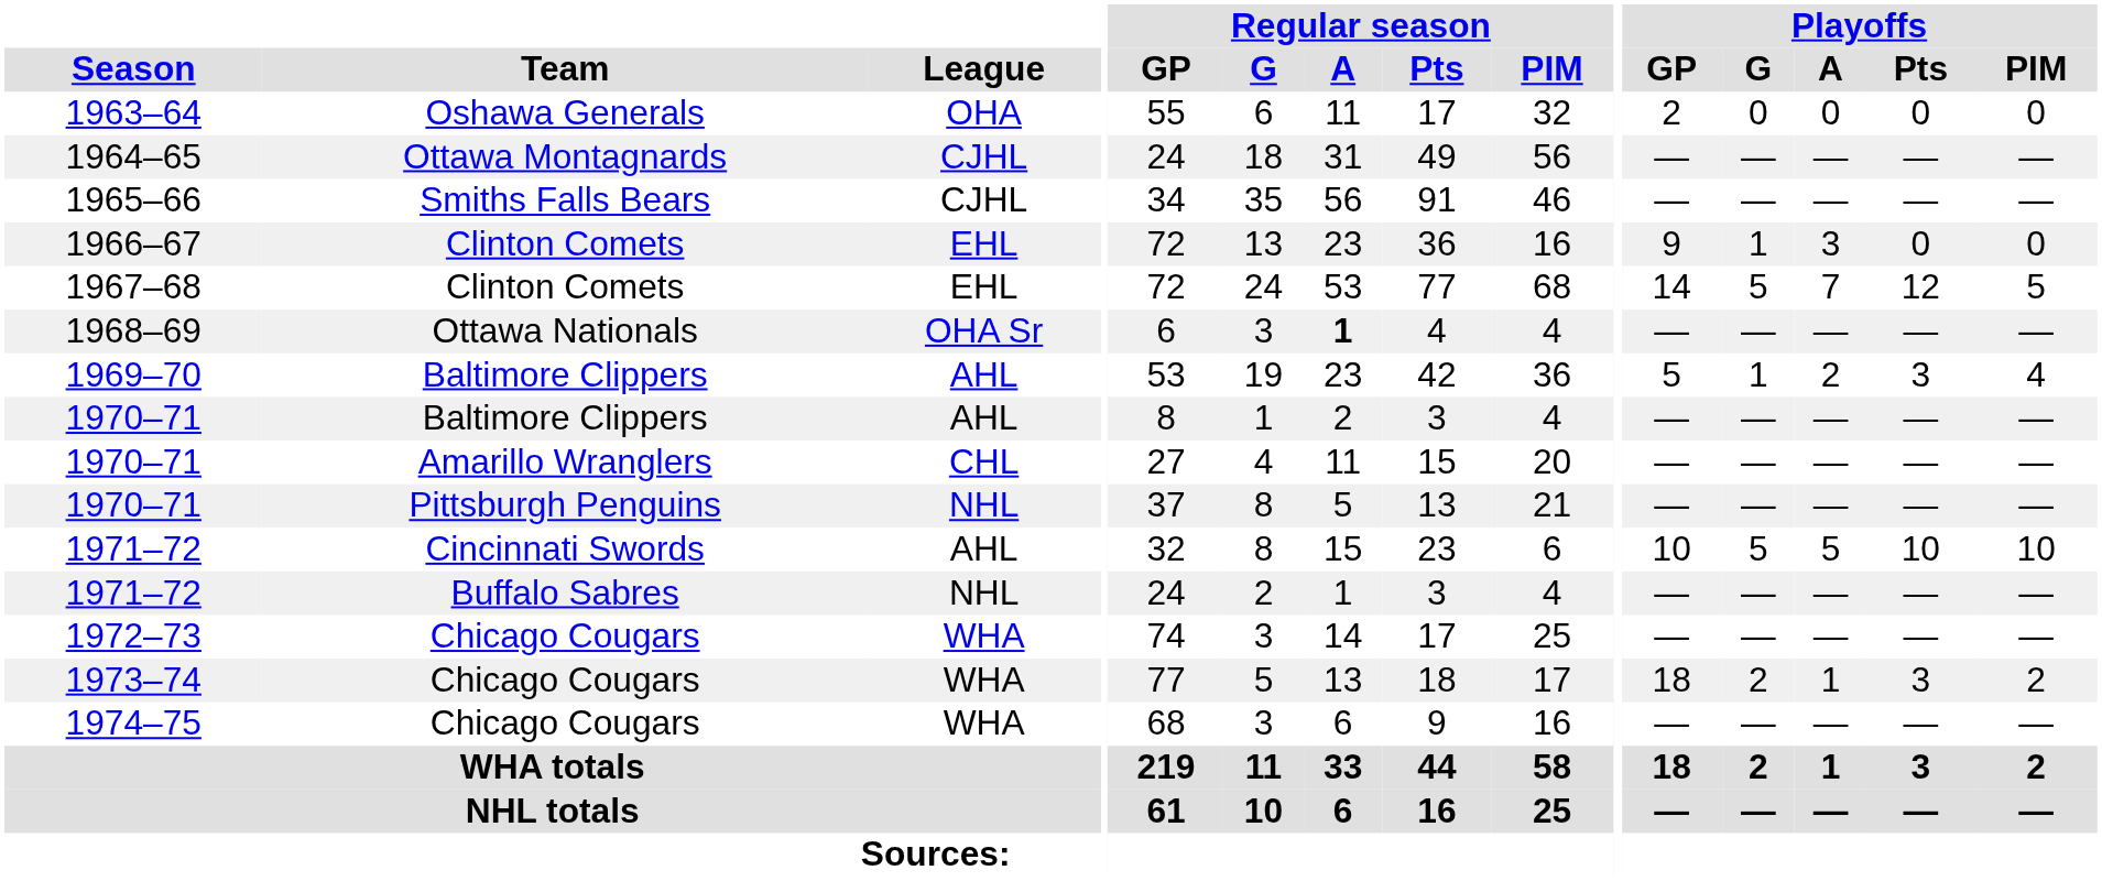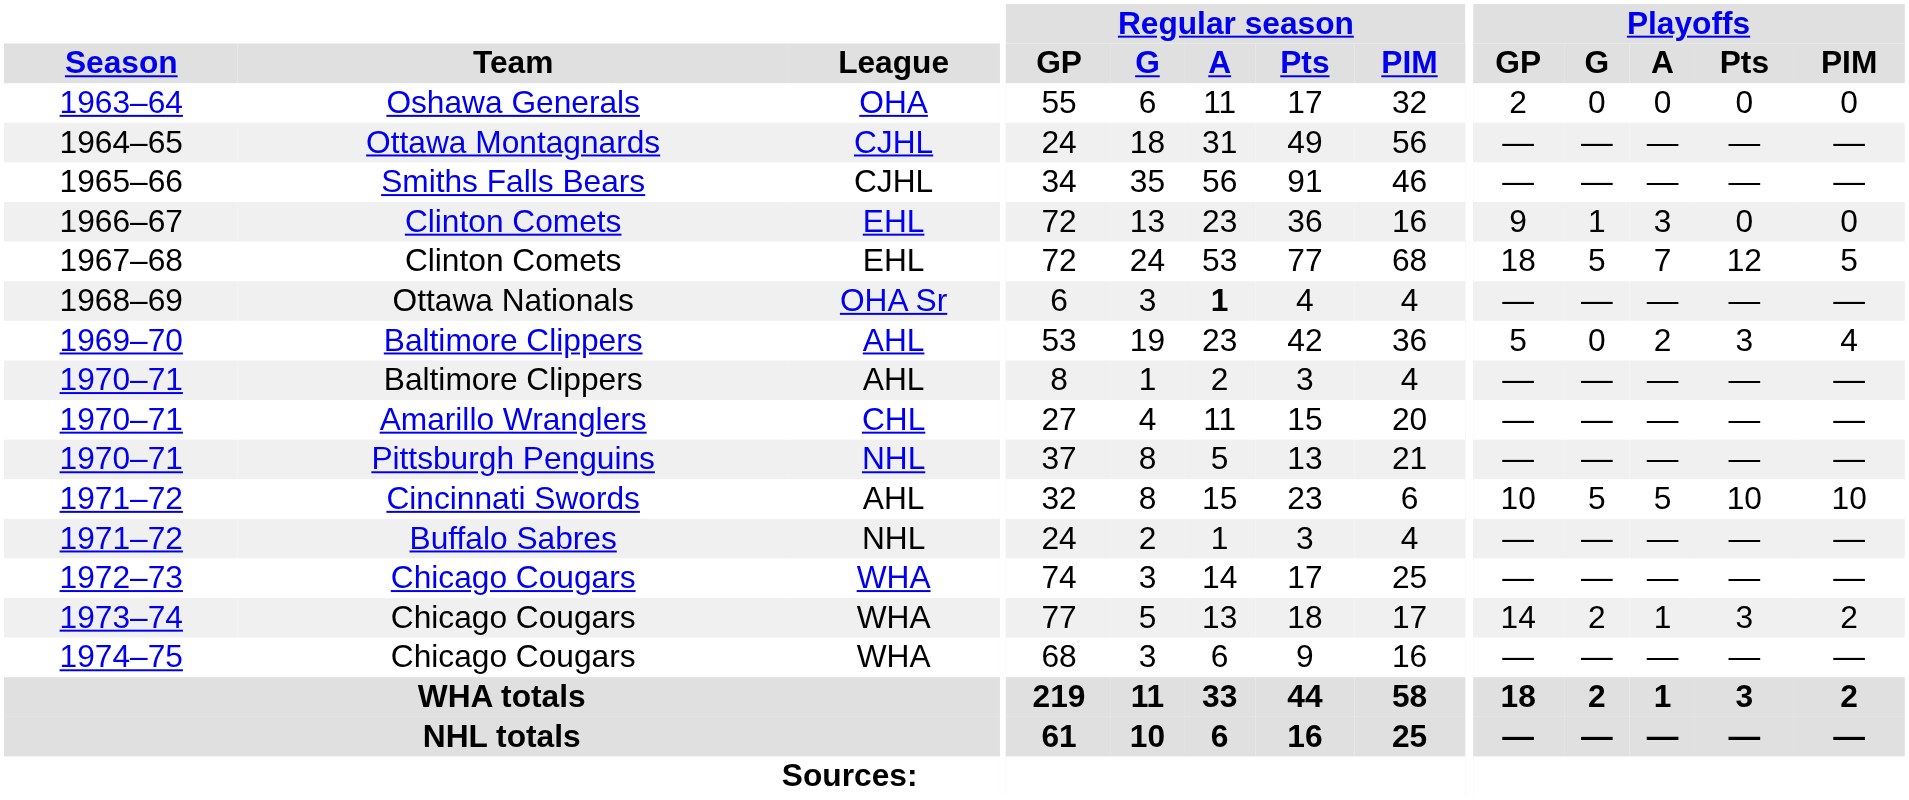1967–68 | Playoffs / GP: 14 -> 18
1969–70 | Playoffs / G: 1 -> 0
1973–74 | Playoffs / GP: 18 -> 14
